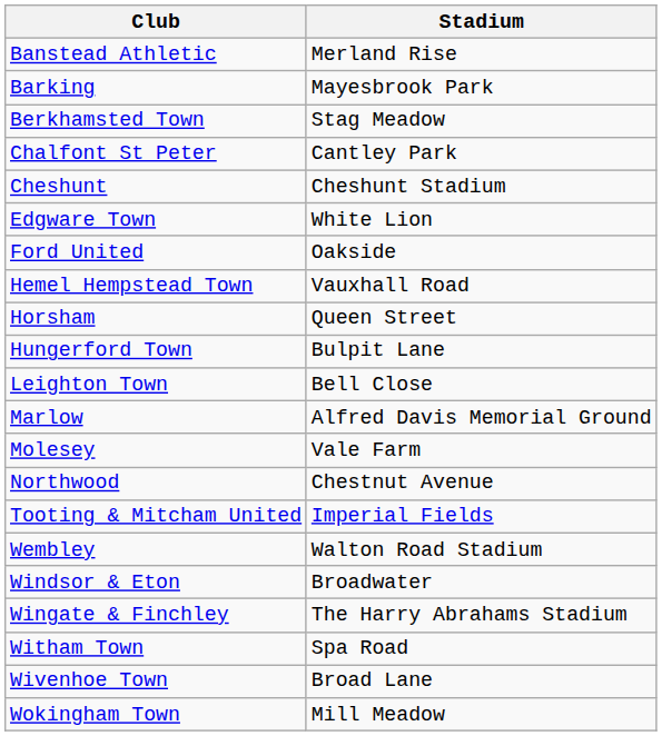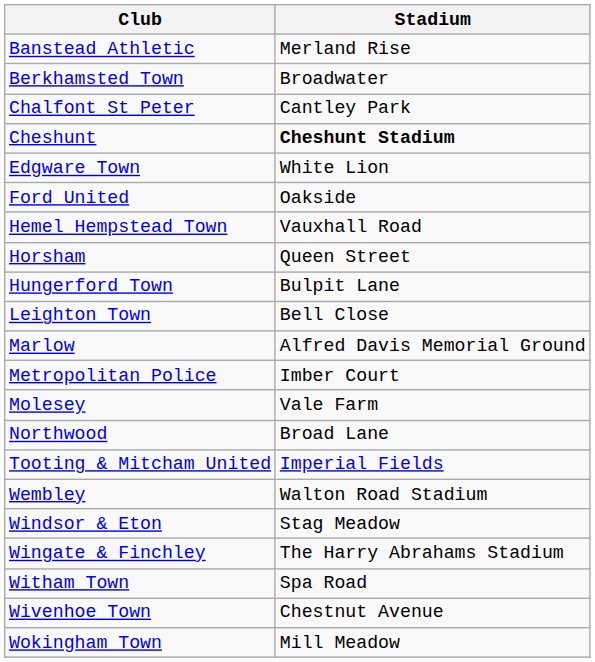- row: Barking | Mayesbrook Park
Berkhamsted Town | Stadium: Stag Meadow -> Broadwater
Cheshunt | Stadium: normal -> bold
+ row: Metropolitan Police | Imber Court
Northwood | Stadium: Chestnut Avenue -> Broad Lane
Windsor & Eton | Stadium: Broadwater -> Stag Meadow
Wivenhoe Town | Stadium: Broad Lane -> Chestnut Avenue
